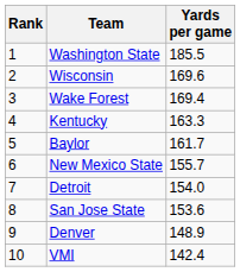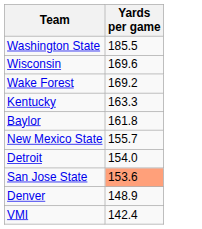- column: Rank | 1 | 2 | 3 | 4 | 5 | 6 | 7 | 8 | 9 | 10
Wake Forest | Yards per game: 169.4 -> 169.2
Baylor | Yards per game: 161.7 -> 161.8
San Jose State | Yards per game: no background -> lightsalmon background
